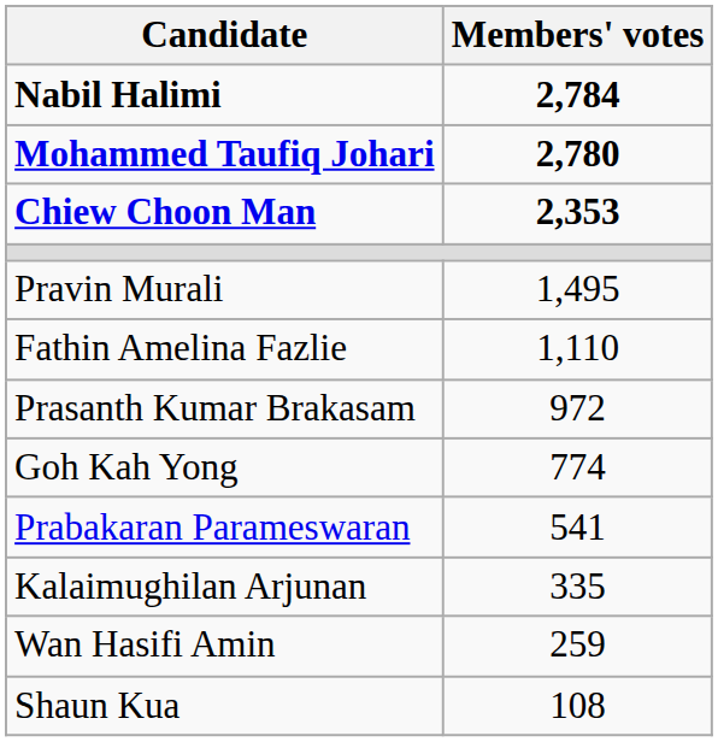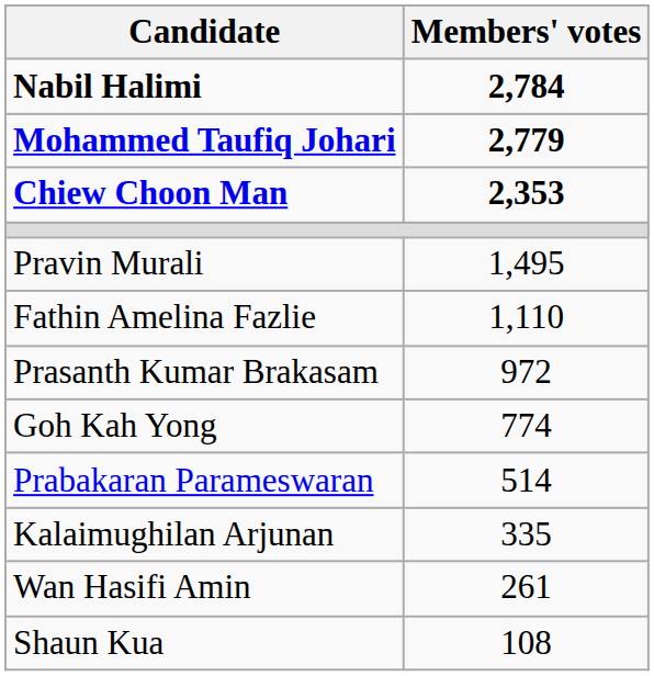Mohammed Taufiq Johari | Members' votes: 2,780 -> 2,779
Prabakaran Parameswaran | Members' votes: 541 -> 514
Wan Hasifi Amin | Members' votes: 259 -> 261
